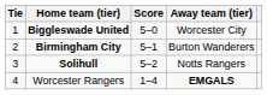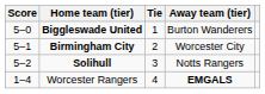columns swapped: Tie <-> Score
Biggleswade United | Away team (tier): Worcester City -> Burton Wanderers
Birmingham City | Away team (tier): Burton Wanderers -> Worcester City
